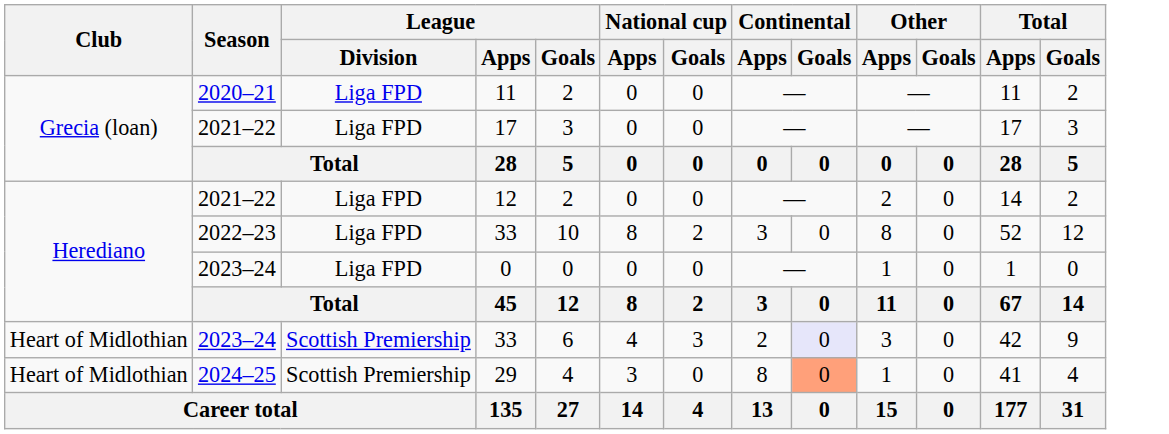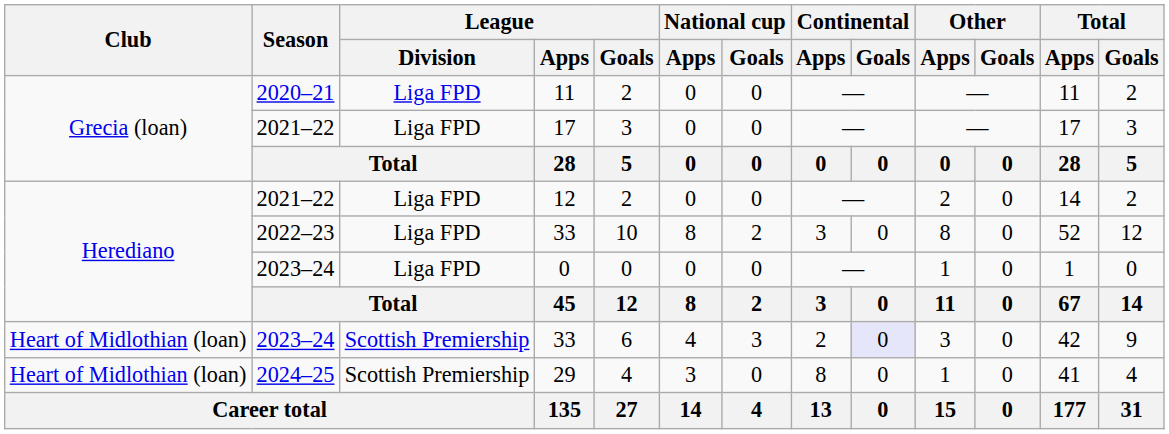2023–24 / 33 | Club: Heart of Midlothian -> Heart of Midlothian (loan)
29 | Club: Heart of Midlothian -> Heart of Midlothian (loan)
29 | Continental / Goals: lightsalmon background -> no background
